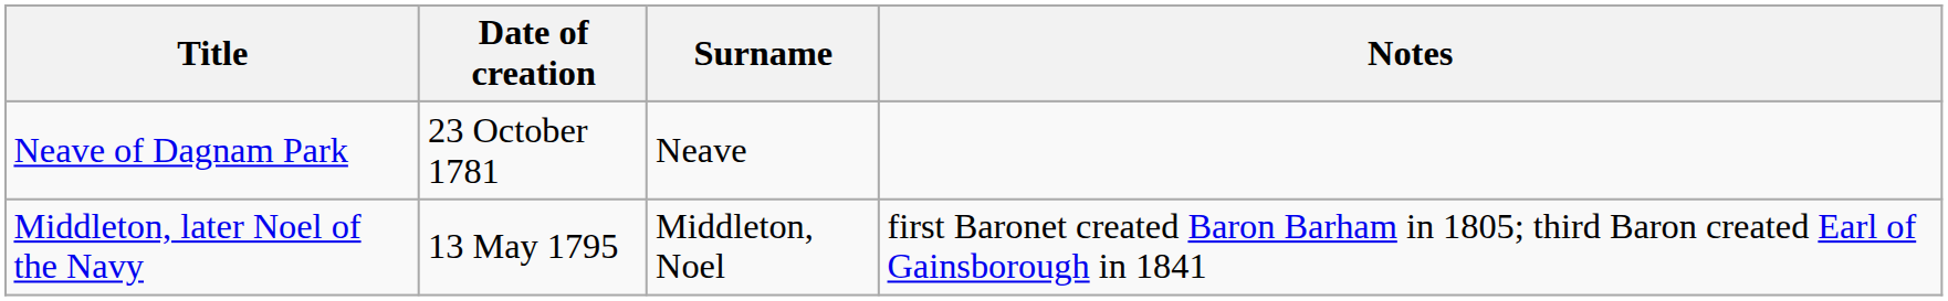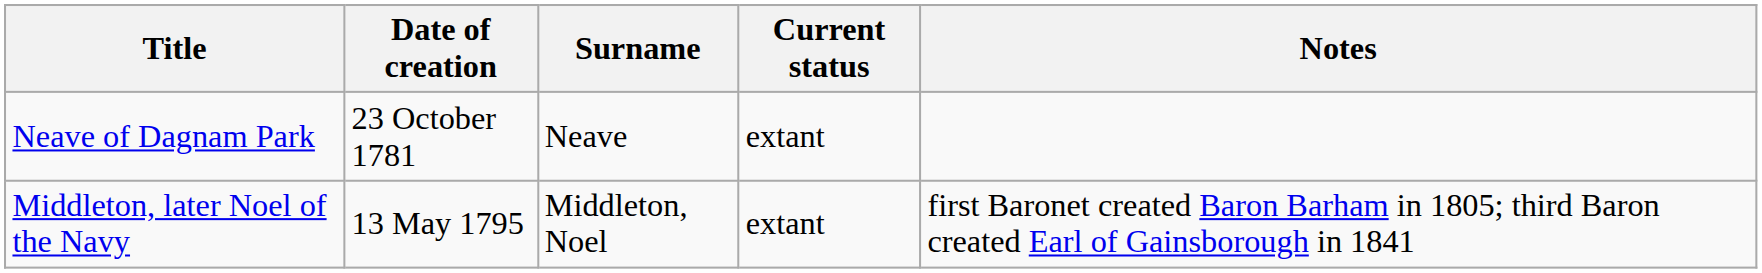+ column: Current status | extant | extant
